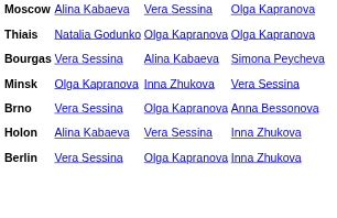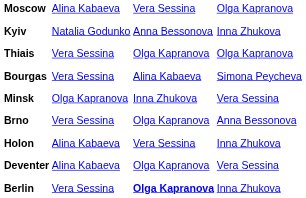+ row: Kyiv | Natalia Godunko | Anna Bessonova | Inna Zhukova
Thiais | column 2: Natalia Godunko -> Vera Sessina
+ row: Deventer | Alina Kabaeva | Olga Kapranova | Vera Sessina
Berlin | column 3: normal -> bold
